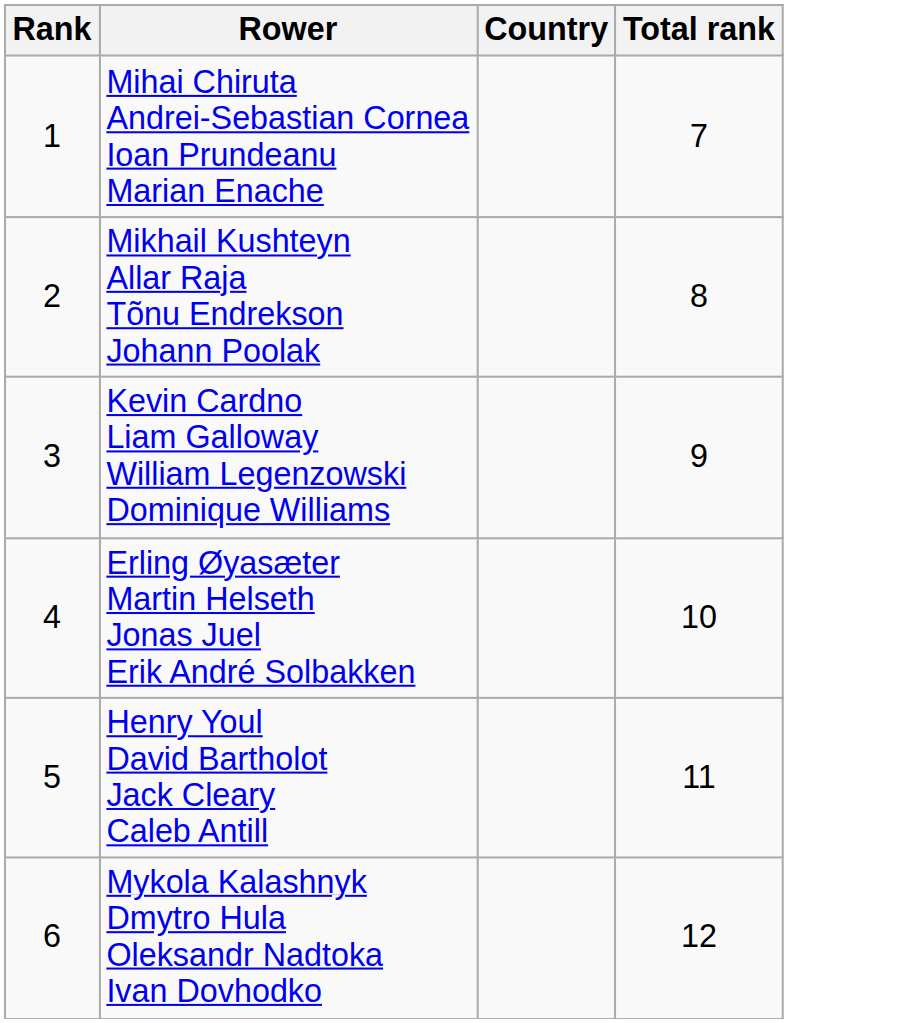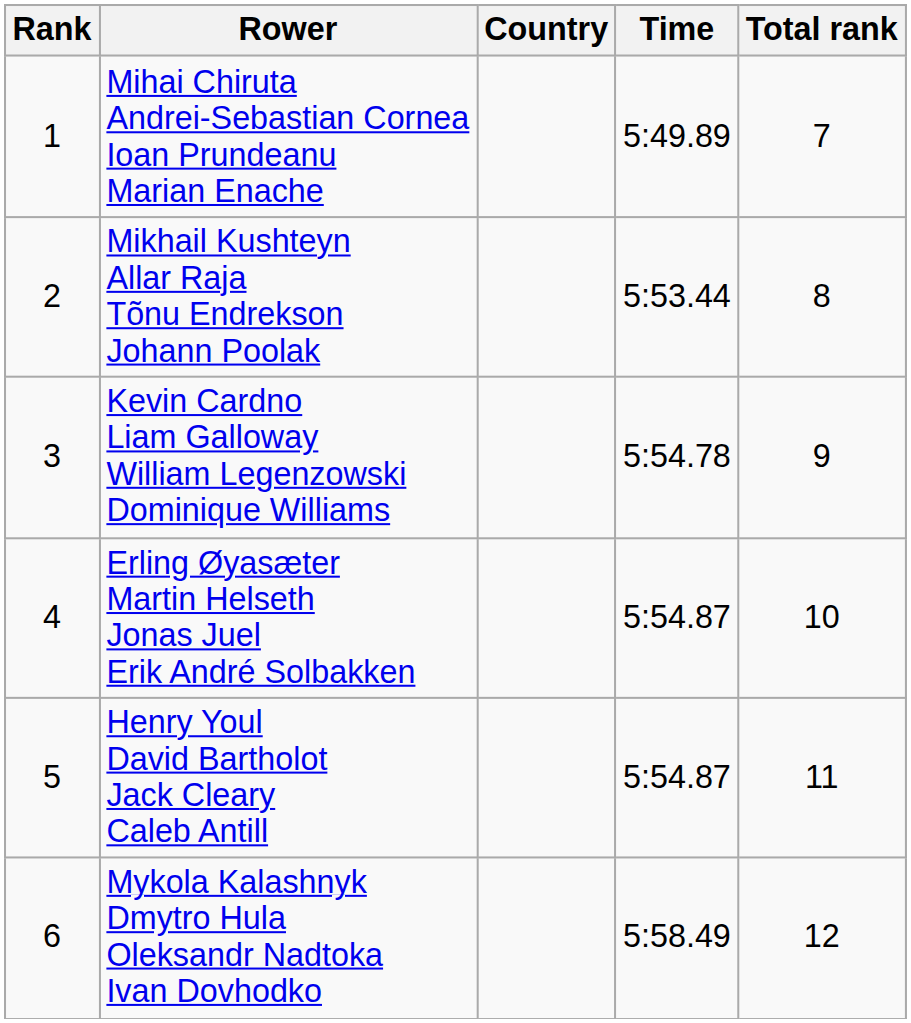+ column: Time | 5:49.89 | 5:53.44 | 5:54.78 | 5:54.87 | 5:54.87 | 5:58.49
